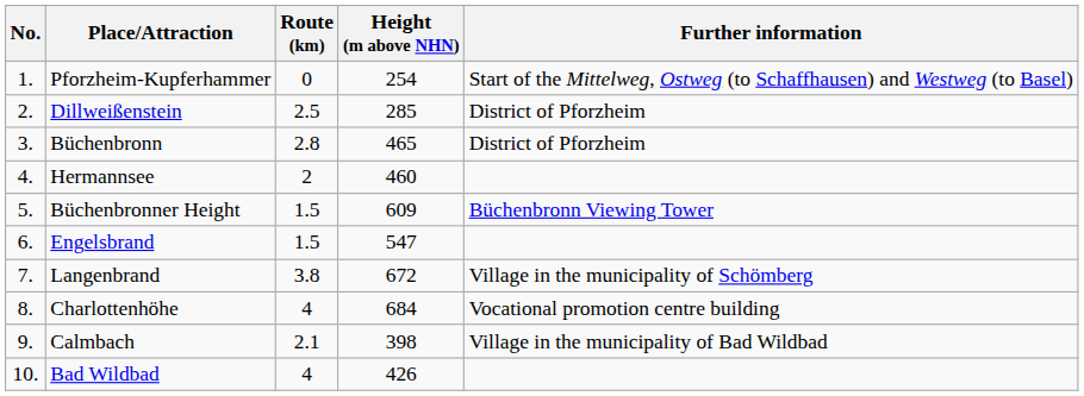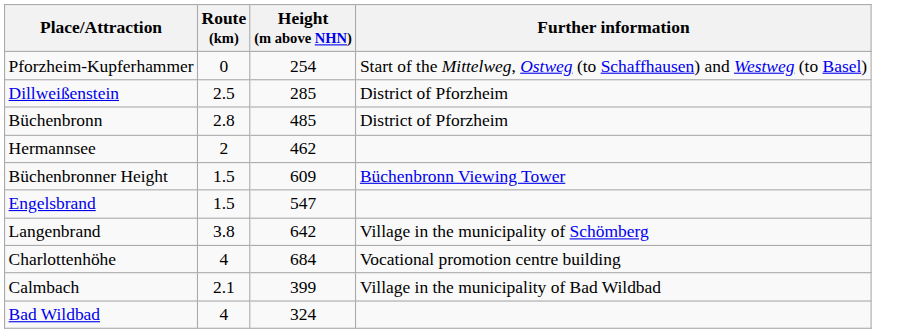- column: No. | 1. | 2. | 3. | 4. | 5. | 6. | 7. | 8. | 9. | 10.
Büchenbronn | Height (m above NHN): 465 -> 485
Hermannsee | Height (m above NHN): 460 -> 462
Langenbrand | Height (m above NHN): 672 -> 642
Calmbach | Height (m above NHN): 398 -> 399
Bad Wildbad | Height (m above NHN): 426 -> 324
